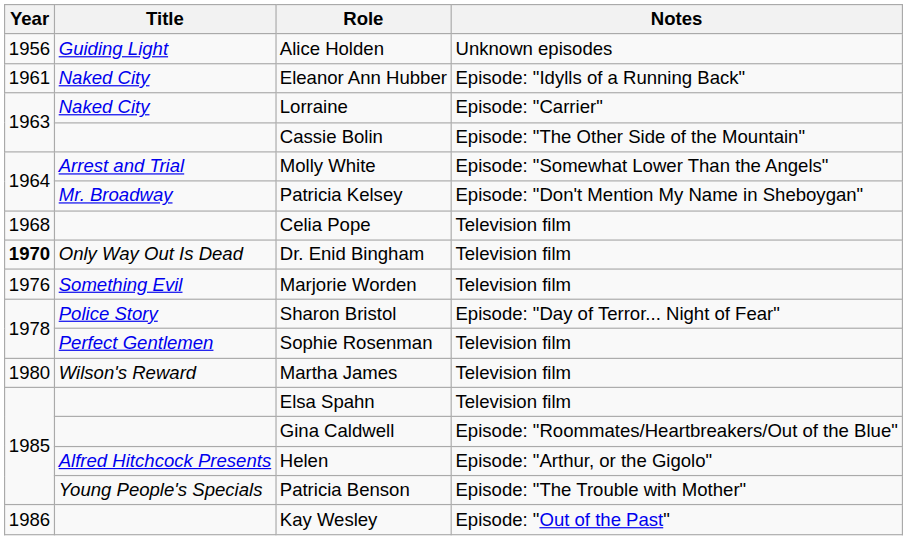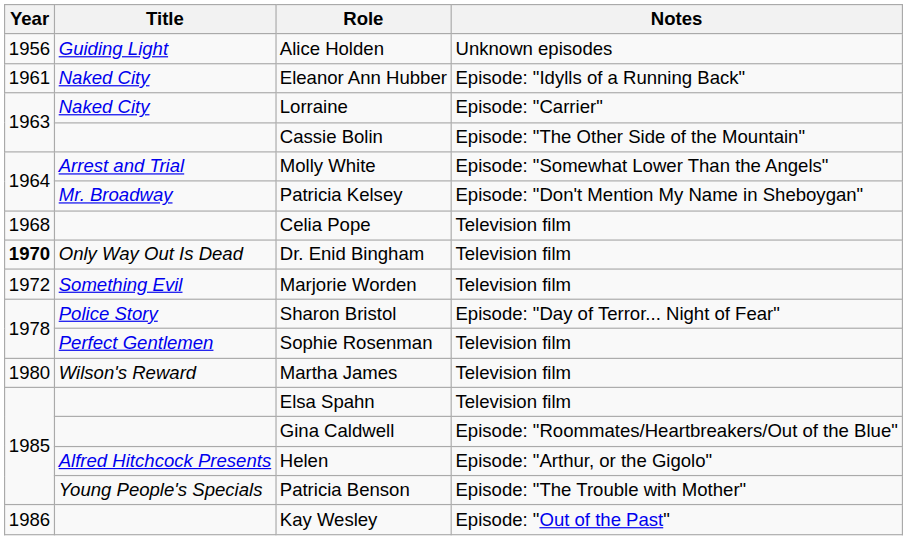Marjorie Worden | Year: 1976 -> 1972
